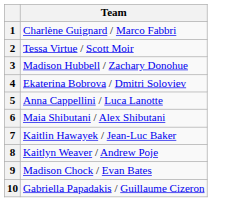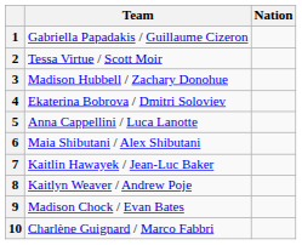+ column: Nation
1 | Team: Charlène Guignard / Marco Fabbri -> Gabriella Papadakis / Guillaume Cizeron
10 | Team: Gabriella Papadakis / Guillaume Cizeron -> Charlène Guignard / Marco Fabbri
